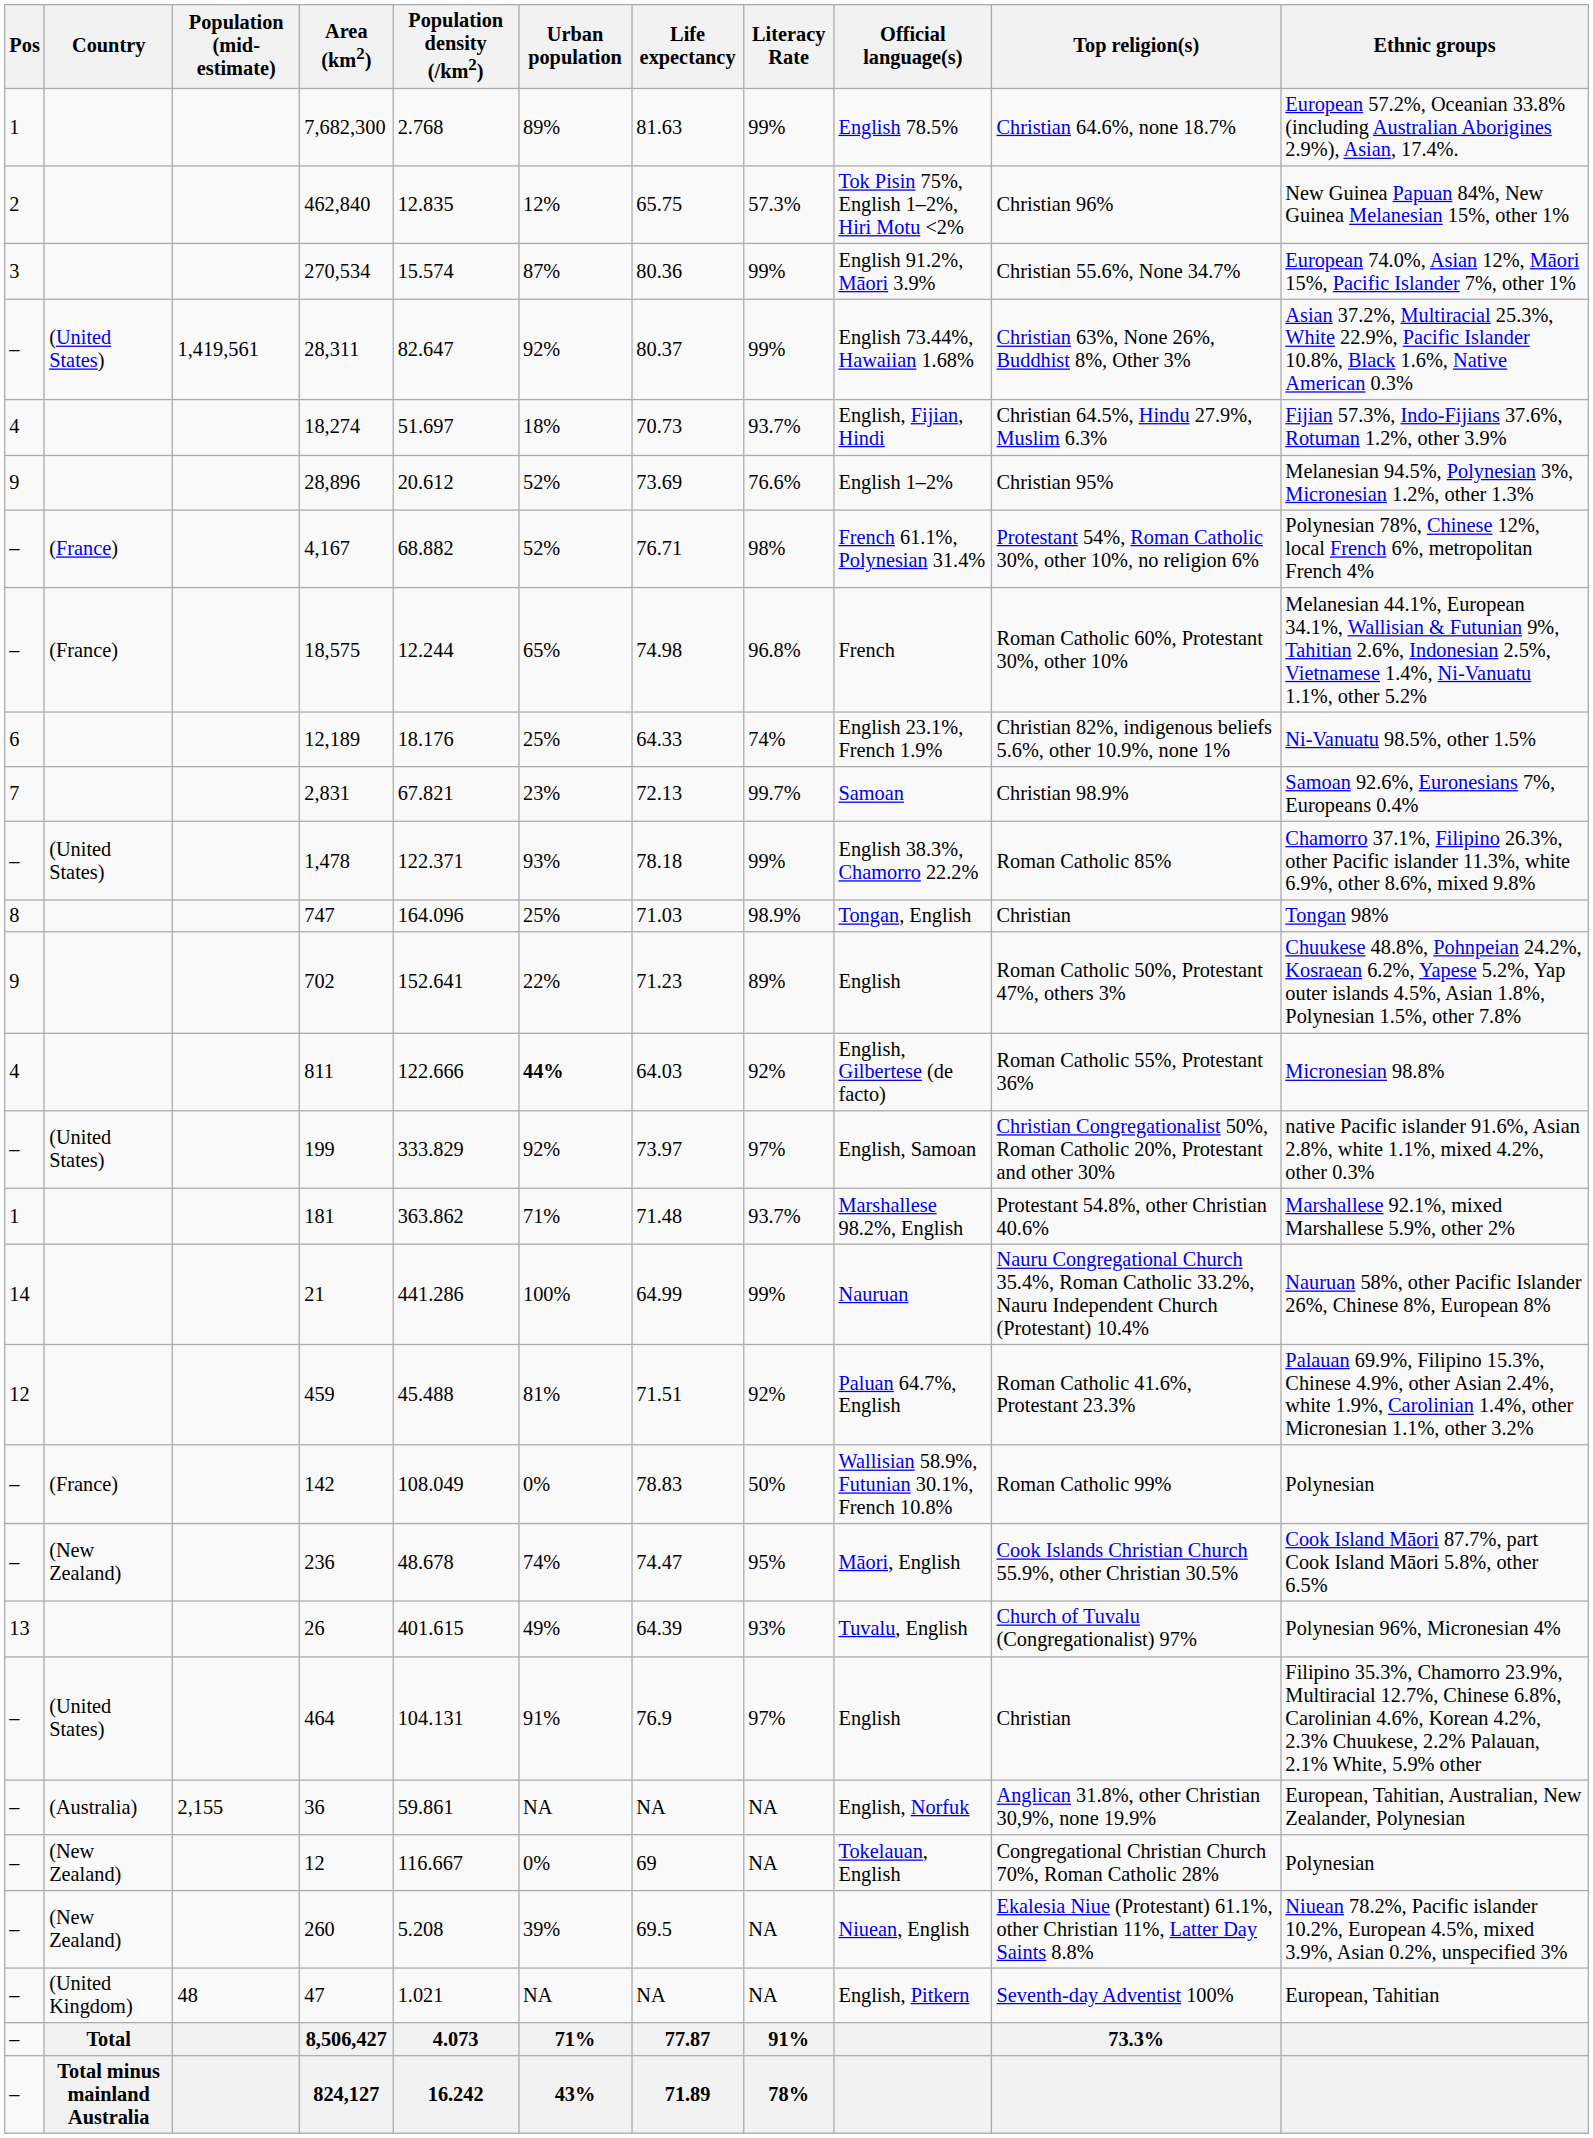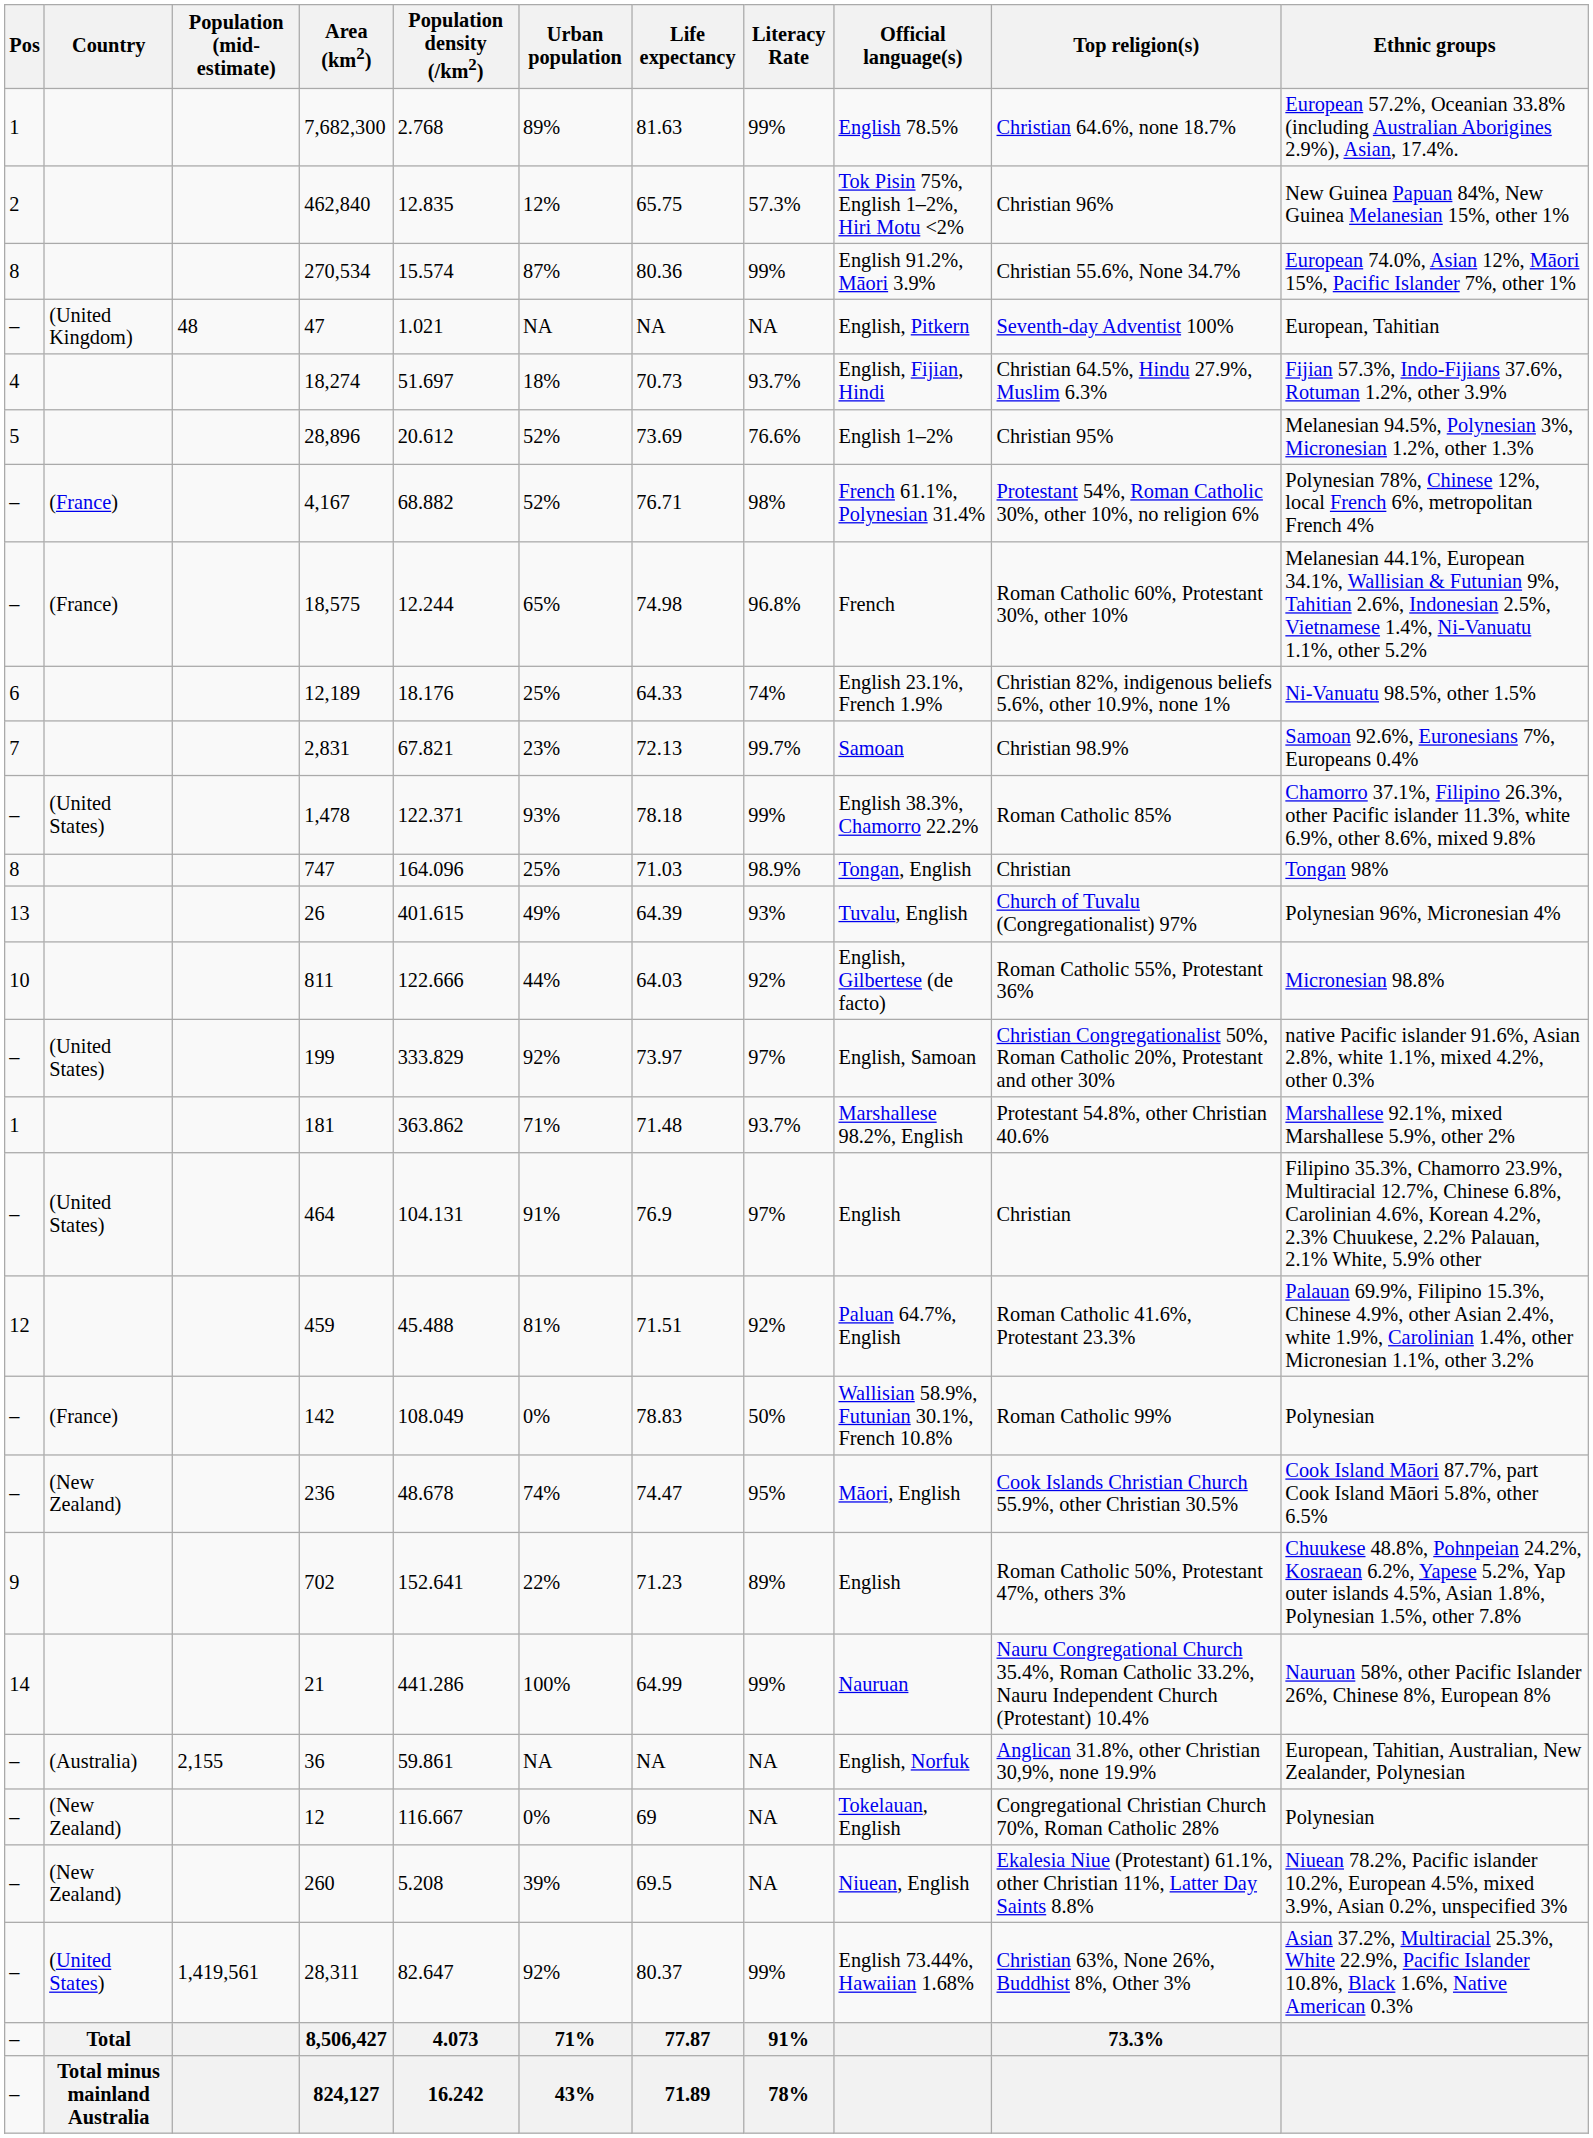270,534 | Pos: 3 -> 8
rows swapped: 28,311 <-> 47
28,896 | Pos: 9 -> 5
rows swapped: 702 <-> 26
811 | Pos: 4 -> 10
811 | Urban population: bold -> normal
rows swapped: 464 <-> 21
